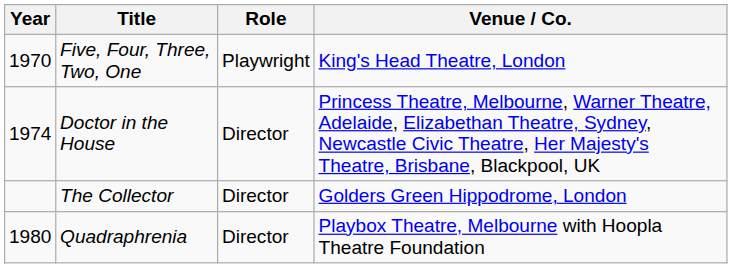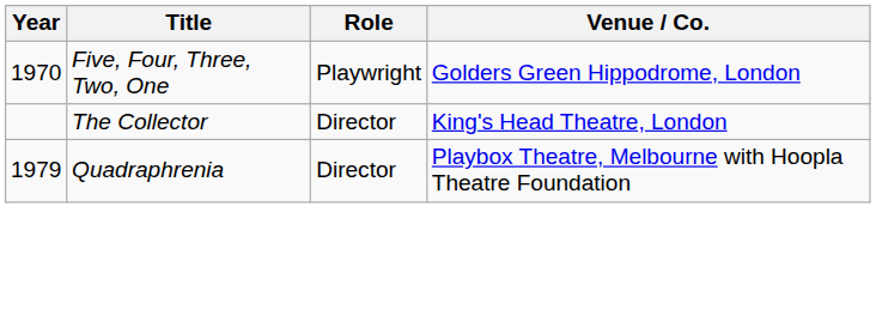Five, Four, Three, Two, One | Venue / Co.: King's Head Theatre, London -> Golders Green Hippodrome, London
- row: 1974 | Doctor in the House | Director | Princess Theatre, Melbourne, Warner Theatre, Adelaide, Elizabethan Theatre, Sydney, Newcastle Civic Theatre, Her Majesty's Theatre, Brisbane, Blackpool, UK
The Collector | Venue / Co.: Golders Green Hippodrome, London -> King's Head Theatre, London
Quadraphrenia | Year: 1980 -> 1979
